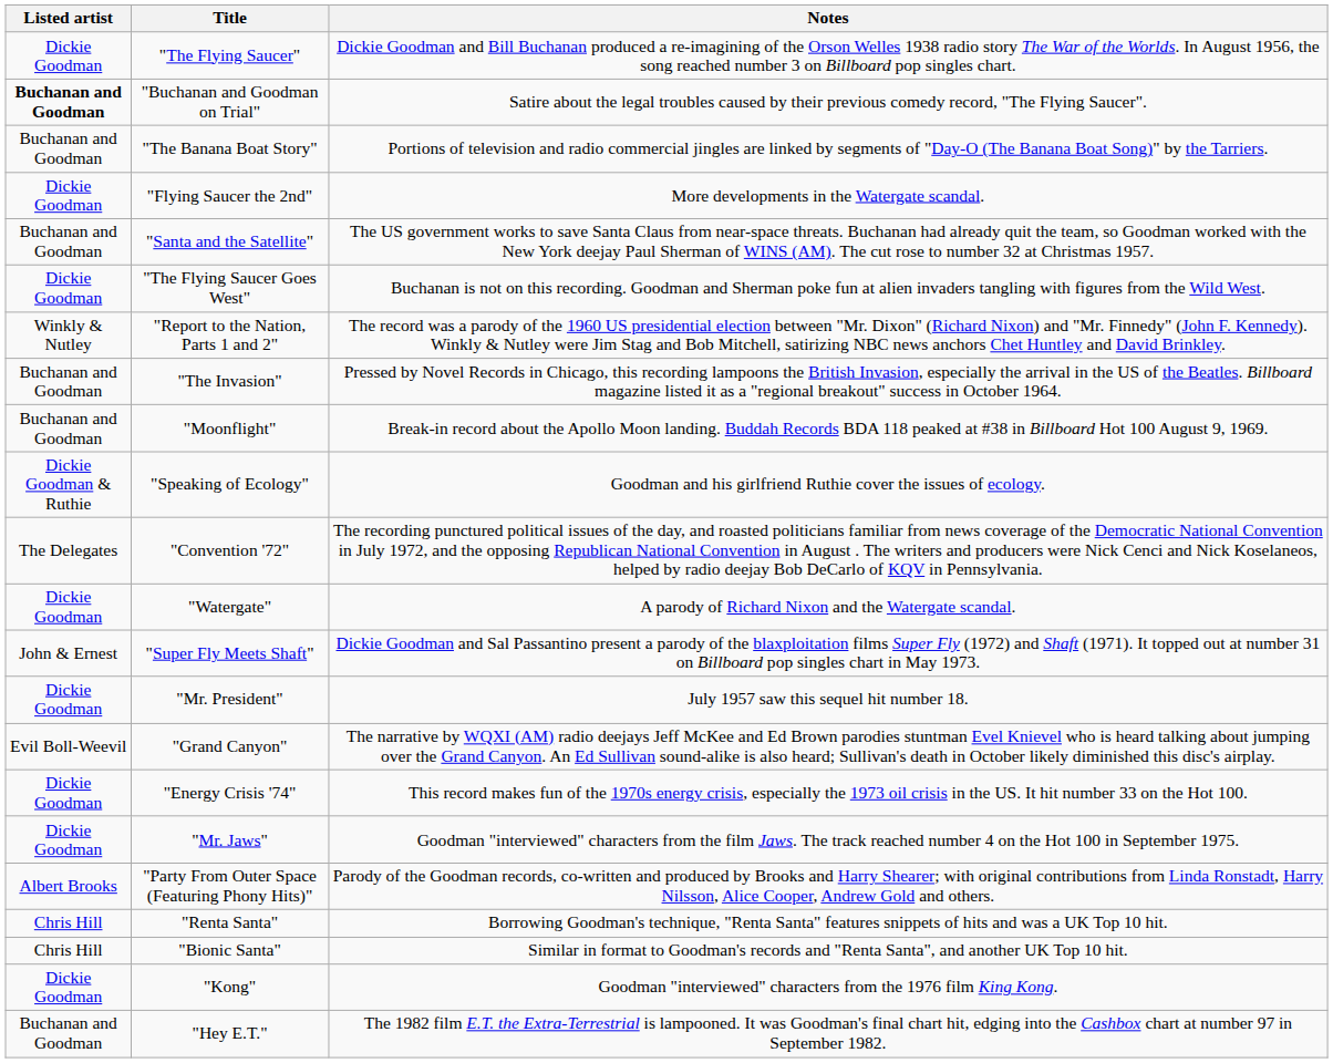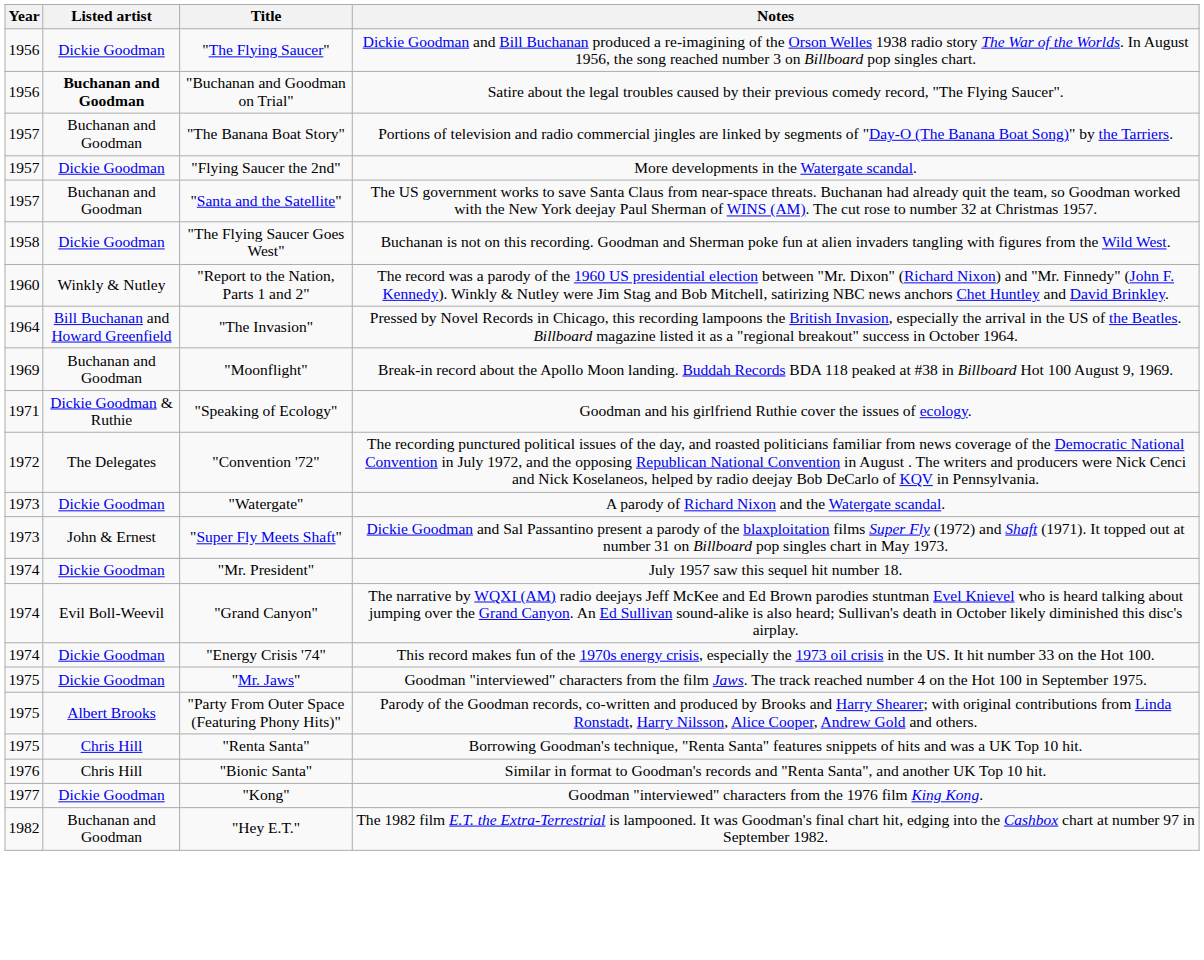+ column: Year | 1956 | 1956 | 1957 | 1957 | 1957 | 1958 | 1960 | 1964 | 1969 | 1971 | 1972 | 1973 | 1973 | 1974 | 1974 | 1974 | 1975 | 1975 | 1975 | 1976 | 1977 | 1982
"The Invasion" | Listed artist: Buchanan and Goodman -> Bill Buchanan and Howard Greenfield
